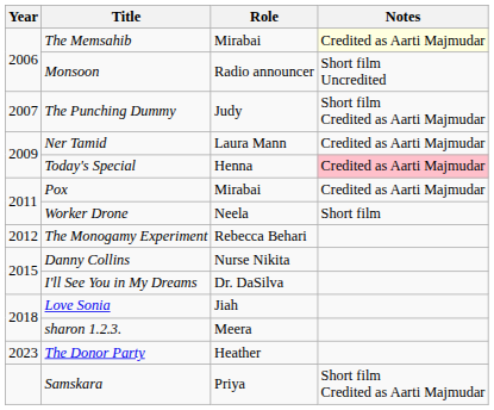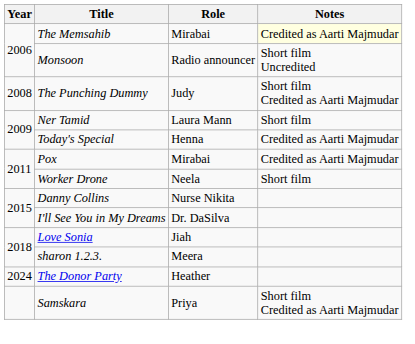The Punching Dummy | Year: 2007 -> 2008
Ner Tamid | Notes: Credited as Aarti Majmudar -> Short film
Today's Special | Notes: pink background -> no background
- row: 2012 | The Monogamy Experiment | Rebecca Behari
The Donor Party | Year: 2023 -> 2024
